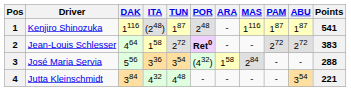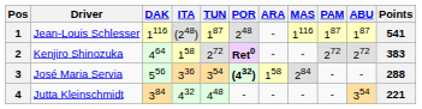1 | Driver: Kenjiro Shinozuka -> Jean-Louis Schlesser
2 | Driver: Jean-Louis Schlesser -> Kenjiro Shinozuka
3 | POR: normal -> bold
